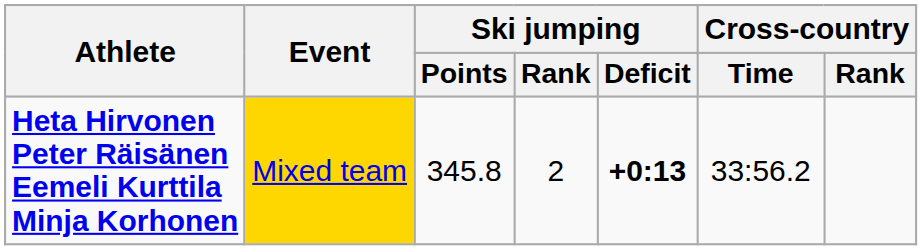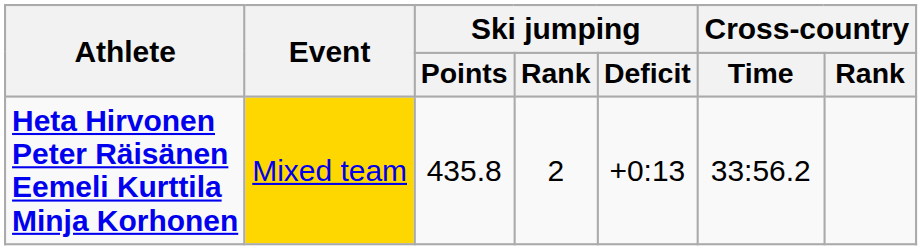Heta Hirvonen Peter Räisänen Eemeli Kurttila Minja Korhonen | Ski jumping / Points: 345.8 -> 435.8
Heta Hirvonen Peter Räisänen Eemeli Kurttila Minja Korhonen | Ski jumping / Deficit: bold -> normal
